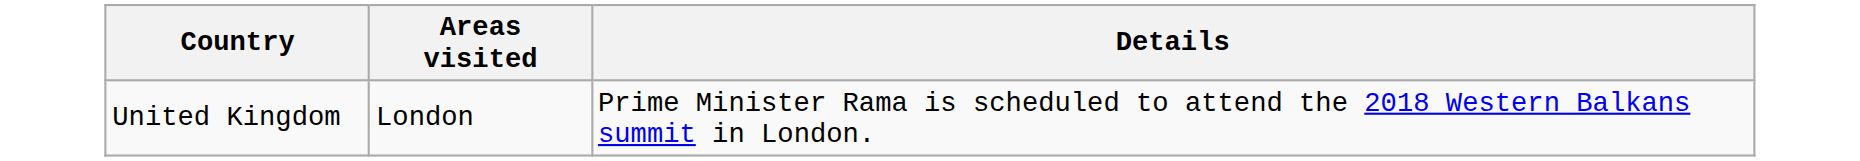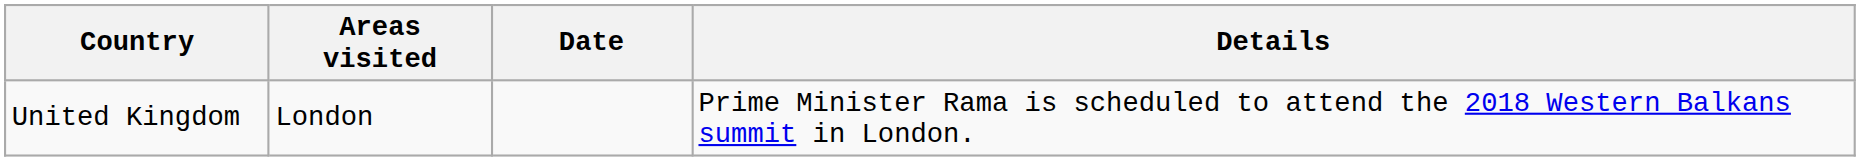+ column: Date
